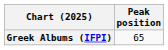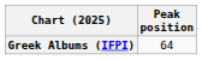Greek Albums (IFPI) | Peak position: 65 -> 64
